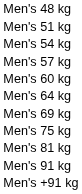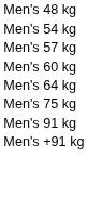- row: Men's 51 kg
- row: Men's 69 kg
- row: Men's 81 kg
